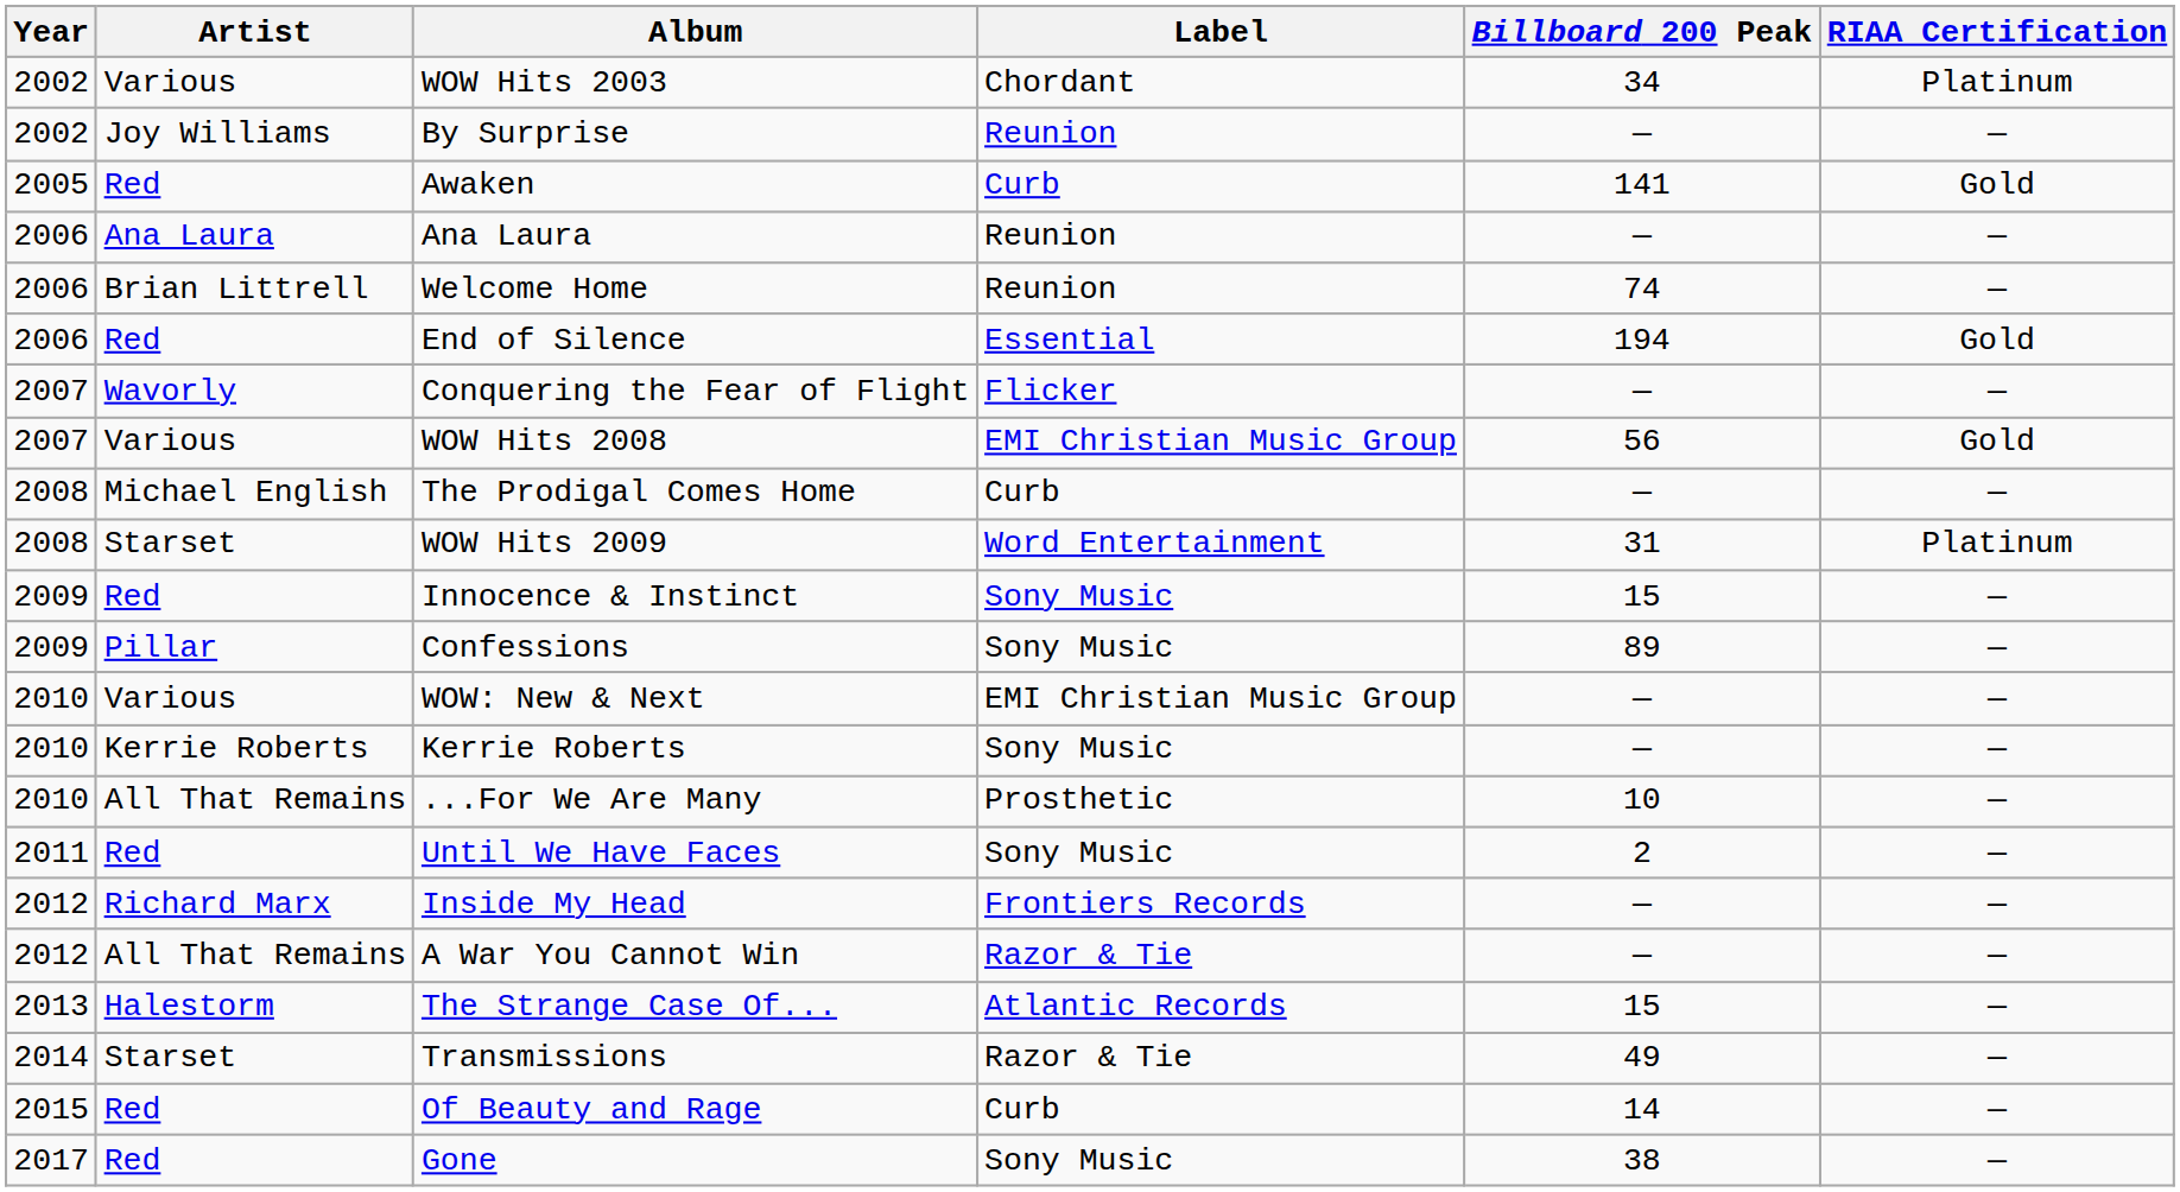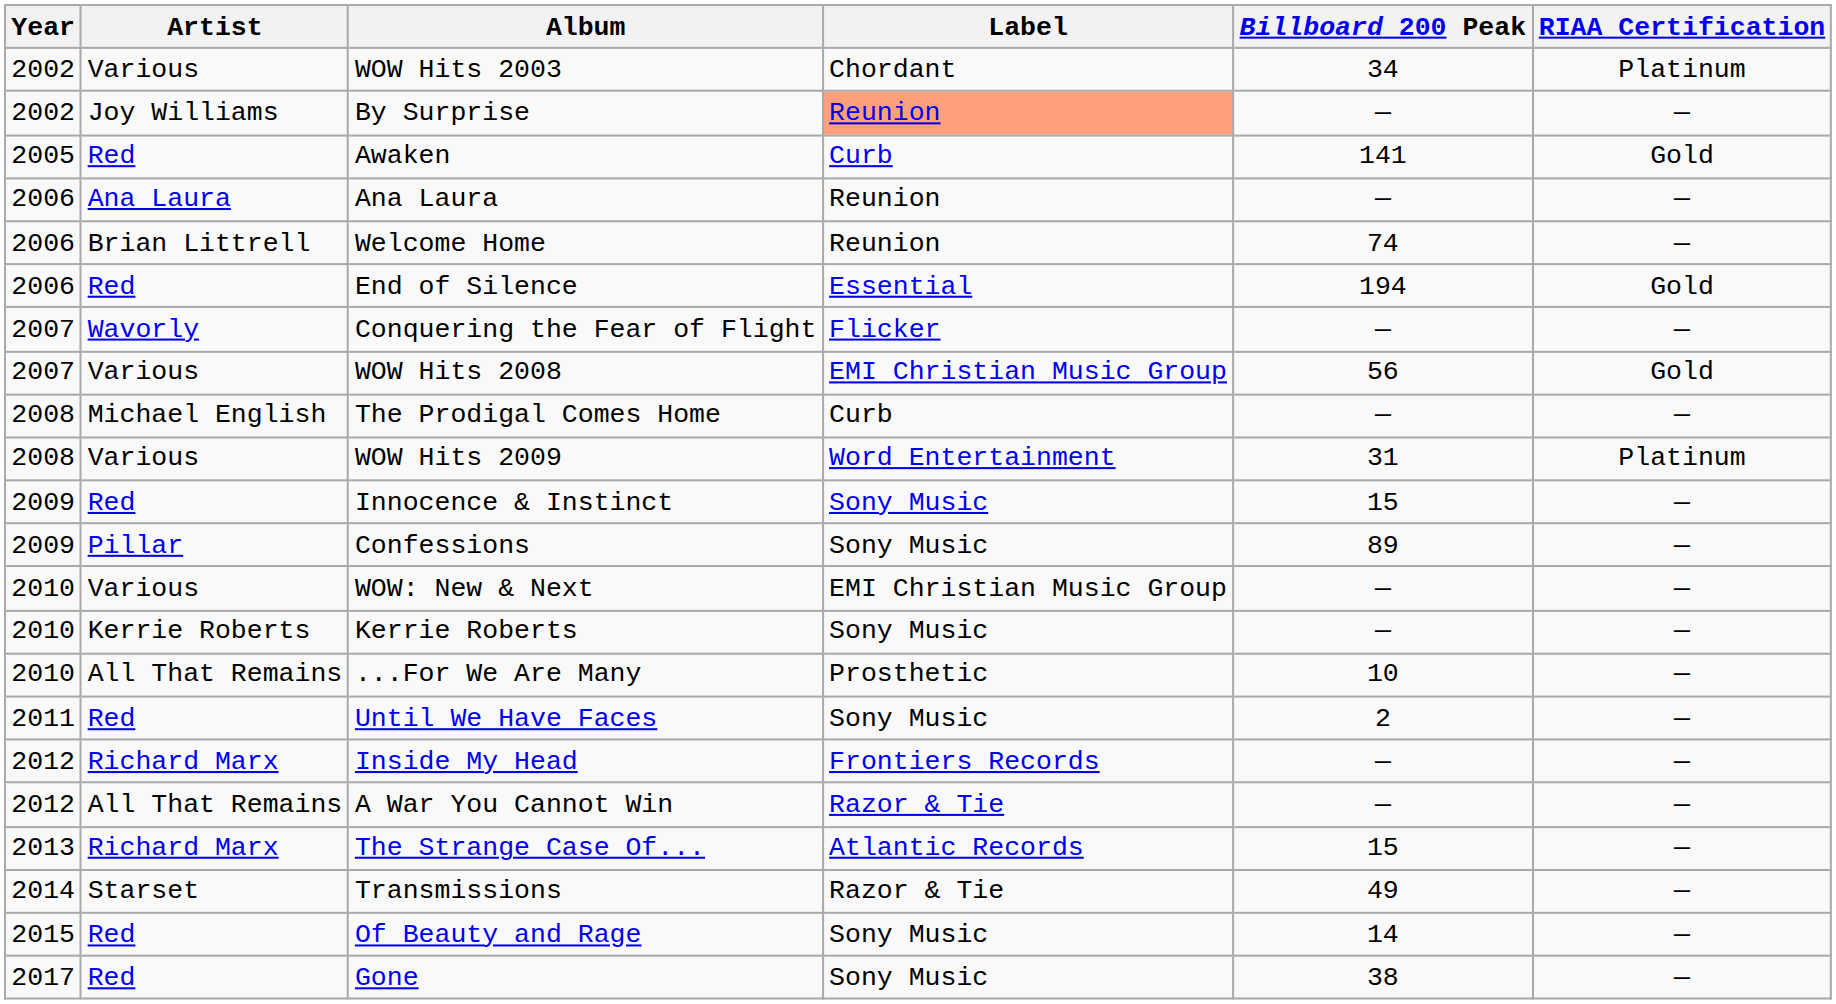By Surprise | Label: no background -> lightsalmon background
WOW Hits 2009 | Artist: Starset -> Various
The Strange Case Of... | Artist: Halestorm -> Richard Marx
Of Beauty and Rage | Label: Curb -> Sony Music
